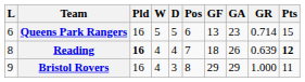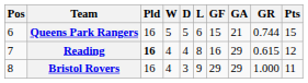columns swapped: Pos <-> L
Queens Park Rangers | GF: 13 -> 15
Queens Park Rangers | GA: 23 -> 21
Queens Park Rangers | GR: 0.714 -> 0.744
Reading | GF: 18 -> 16
Reading | GA: 26 -> 29
Reading | GR: 0.639 -> 0.615
Reading | Pts: bold -> normal
